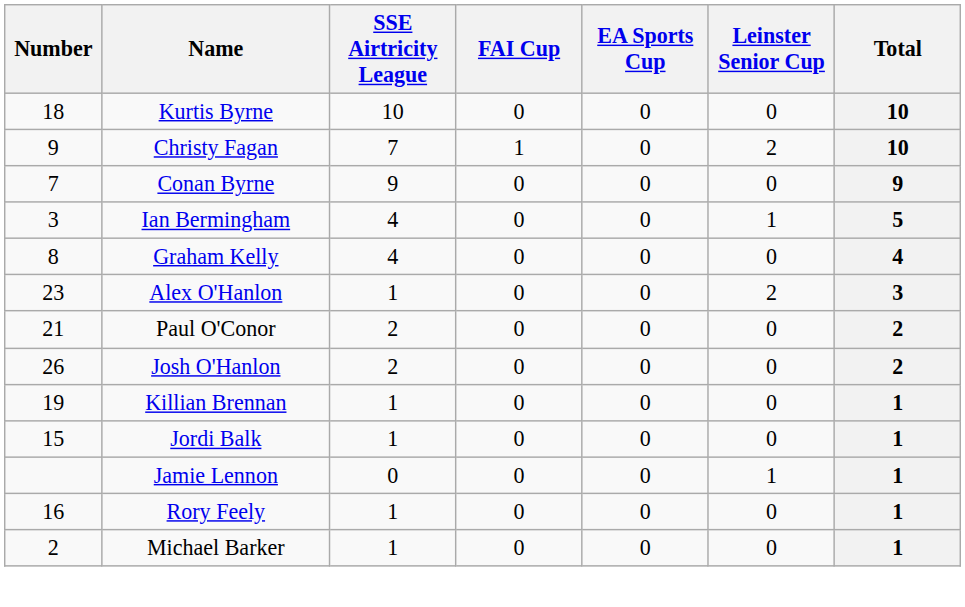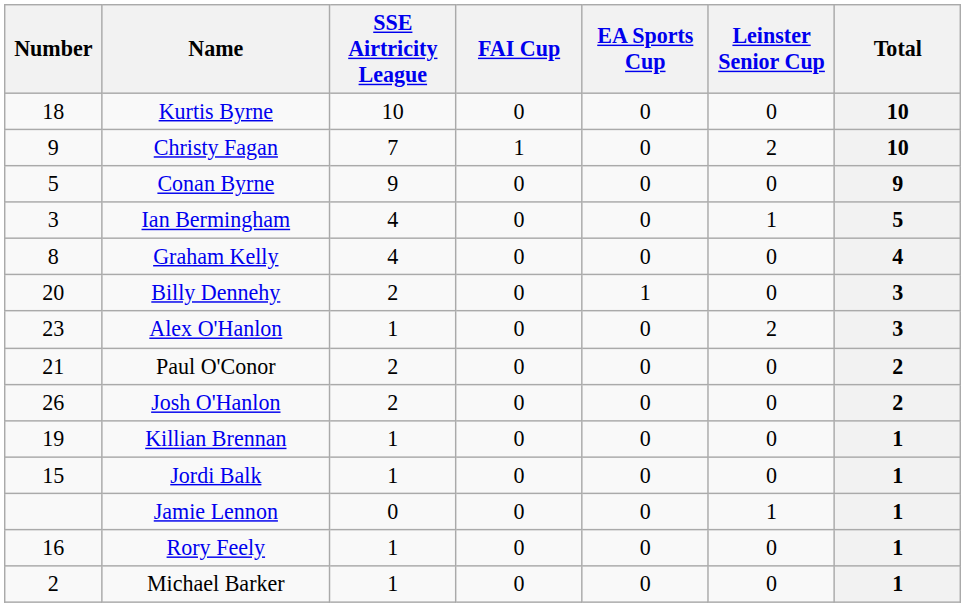Conan Byrne | Number: 7 -> 5
+ row: 20 | Billy Dennehy | 2 | 0 | 1 | 0 | 3
